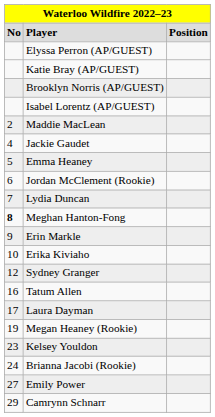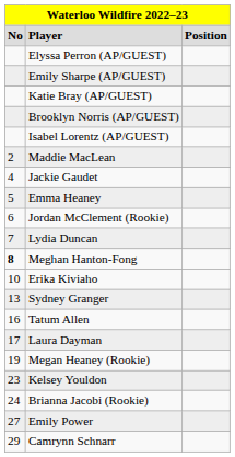+ row: Emily Sharpe (AP/GUEST)
- row: 9 | Erin Markle
Sydney Granger | column 1: 12 -> 13
